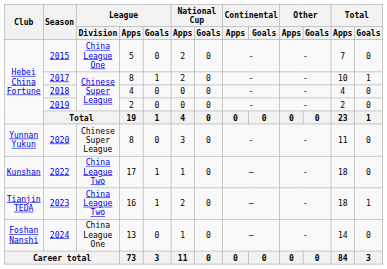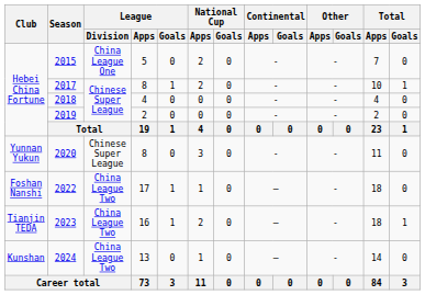2022 | Club: Kunshan -> Foshan Nanshi
2024 | Club: Foshan Nanshi -> Kunshan
2024 | League / Division: China League One -> China League Two
